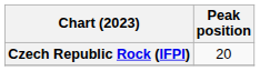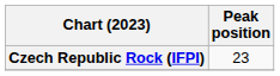Czech Republic Rock (IFPI) | Peak position: 20 -> 23
